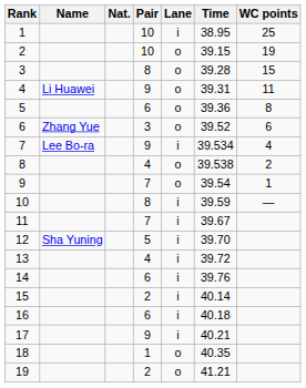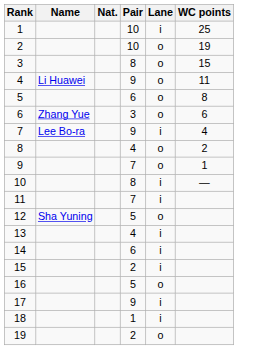- column: Time | 38.95 | 39.15 | 39.28 | 39.31 | 39.36 | 39.52 | 39.534 | 39.538 | 39.54 | 39.59 | 39.67 | 39.70 | 39.72 | 39.76 | 40.14 | 40.18 | 40.21 | 40.35 | 41.21
12 | Lane: i -> o
16 | Pair: 6 -> 5
16 | Lane: i -> o
18 | Lane: o -> i
